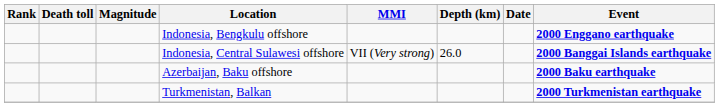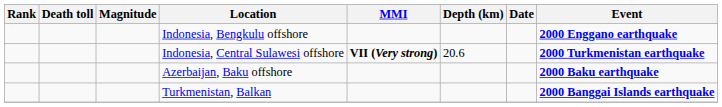Indonesia, Central Sulawesi offshore | MMI: normal -> bold
Indonesia, Central Sulawesi offshore | Depth (km): 26.0 -> 20.6
Indonesia, Central Sulawesi offshore | Event: 2000 Banggai Islands earthquake -> 2000 Turkmenistan earthquake
Turkmenistan, Balkan | Event: 2000 Turkmenistan earthquake -> 2000 Banggai Islands earthquake
